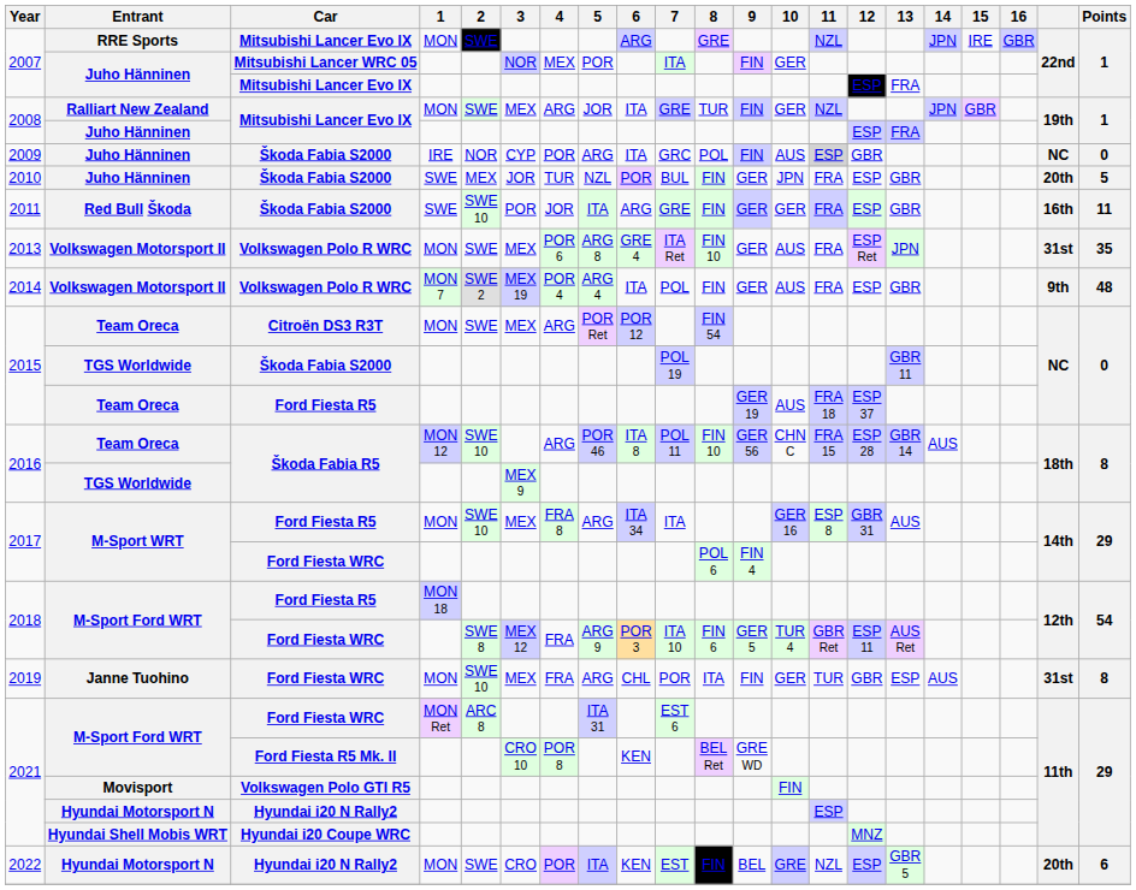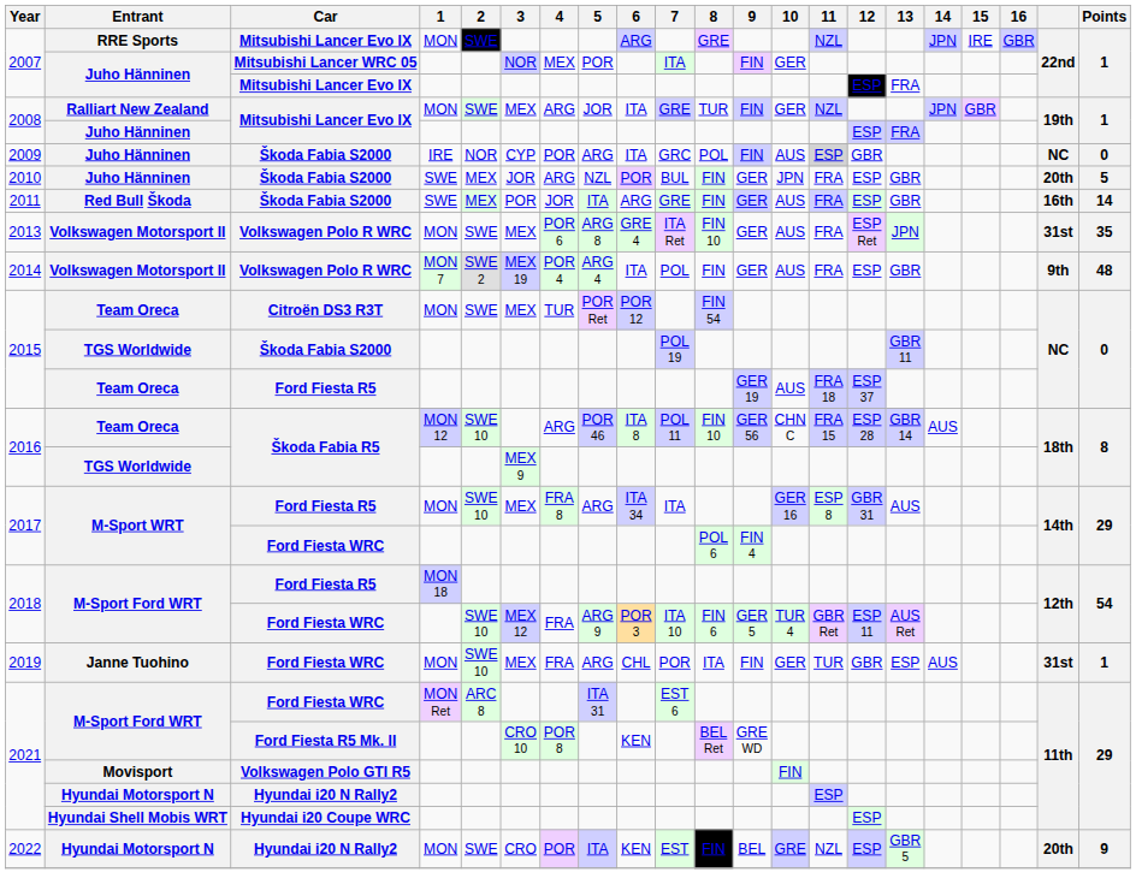2010 | 4: TUR -> ARG
2011 | 2: SWE 10 -> MEX
2011 | 10: GER -> AUS
2011 | Points: 11 -> 14
2015 / Citroën DS3 R3T | 4: ARG -> TUR
2018 / Ford Fiesta WRC | 2: SWE 8 -> SWE 10
2019 | Points: 8 -> 1
2021 / Hyundai i20 Coupe WRC | 12: MNZ -> ESP
2022 | Points: 6 -> 9
